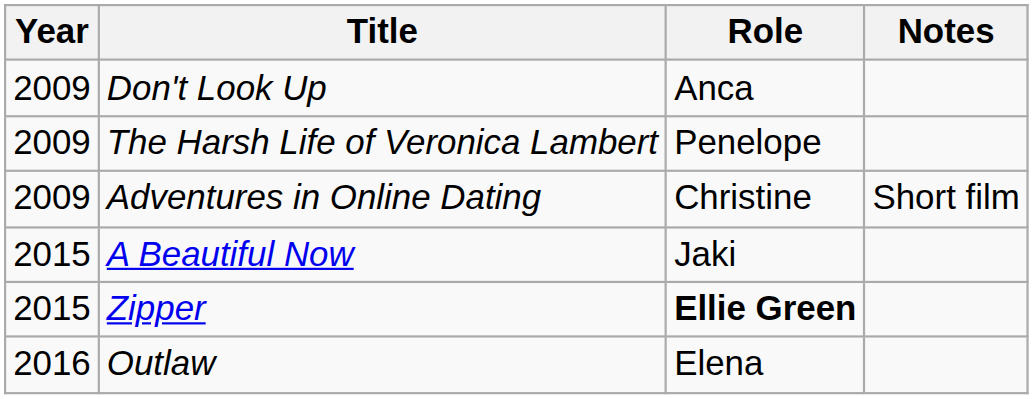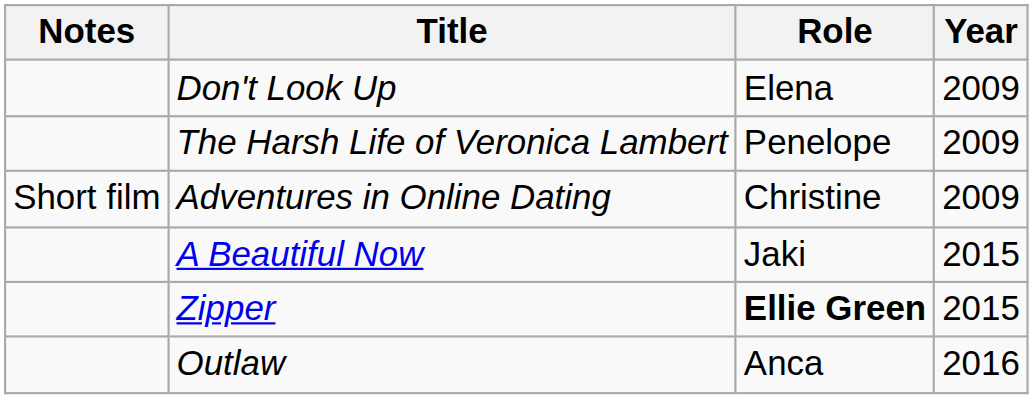columns swapped: Year <-> Notes
Don't Look Up | Role: Anca -> Elena
Outlaw | Role: Elena -> Anca
